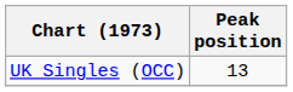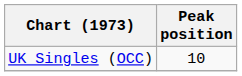UK Singles (OCC) | Peak position: 13 -> 10
